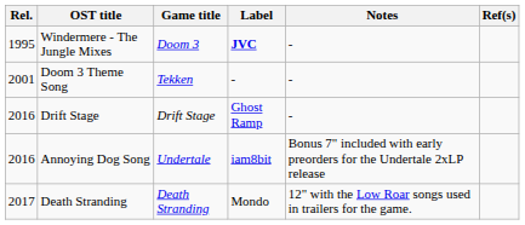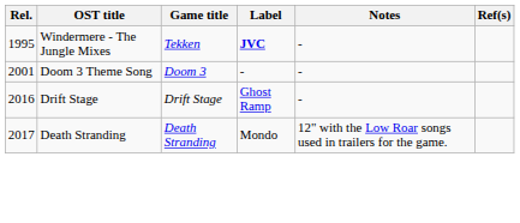Windermere - The Jungle Mixes | Game title: Doom 3 -> Tekken
Doom 3 Theme Song | Game title: Tekken -> Doom 3
- row: 2016 | Annoying Dog Song | Undertale | iam8bit | Bonus 7" included with early preorders for the Undertale 2xLP release
